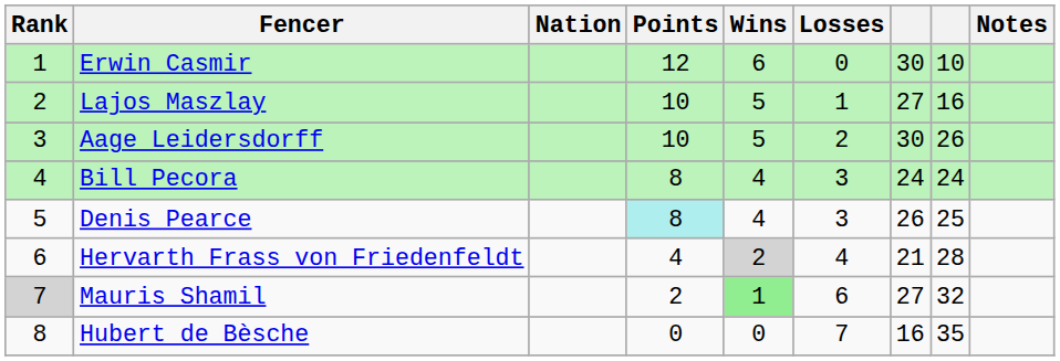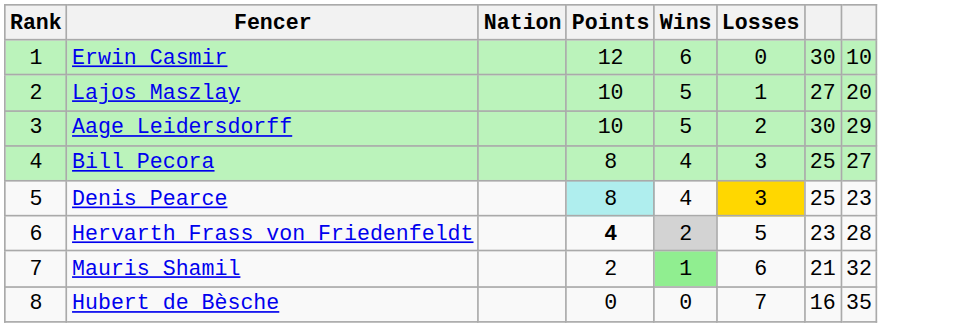- column: Notes
Lajos Maszlay | column 8: 16 -> 20
Aage Leidersdorff | column 8: 26 -> 29
Bill Pecora | column 7: 24 -> 25
Bill Pecora | column 8: 24 -> 27
Denis Pearce | Losses: no background -> gold background
Denis Pearce | column 7: 26 -> 25
Denis Pearce | column 8: 25 -> 23
Hervarth Frass von Friedenfeldt | Points: normal -> bold
Hervarth Frass von Friedenfeldt | Losses: 4 -> 5
Hervarth Frass von Friedenfeldt | column 7: 21 -> 23
Mauris Shamil | Rank: lightgrey background -> no background
Mauris Shamil | column 7: 27 -> 21
